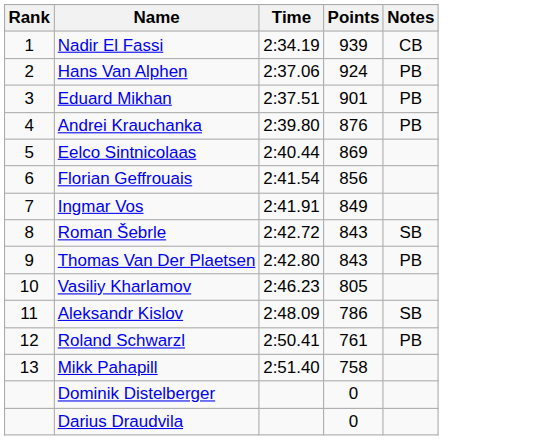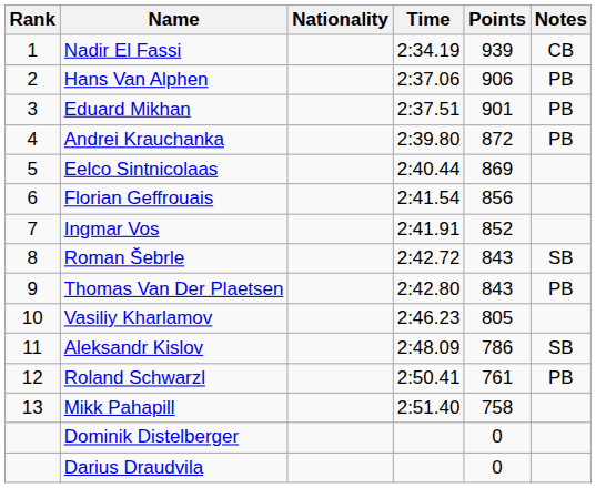+ column: Nationality
Hans Van Alphen | Points: 924 -> 906
Andrei Krauchanka | Points: 876 -> 872
Ingmar Vos | Points: 849 -> 852
